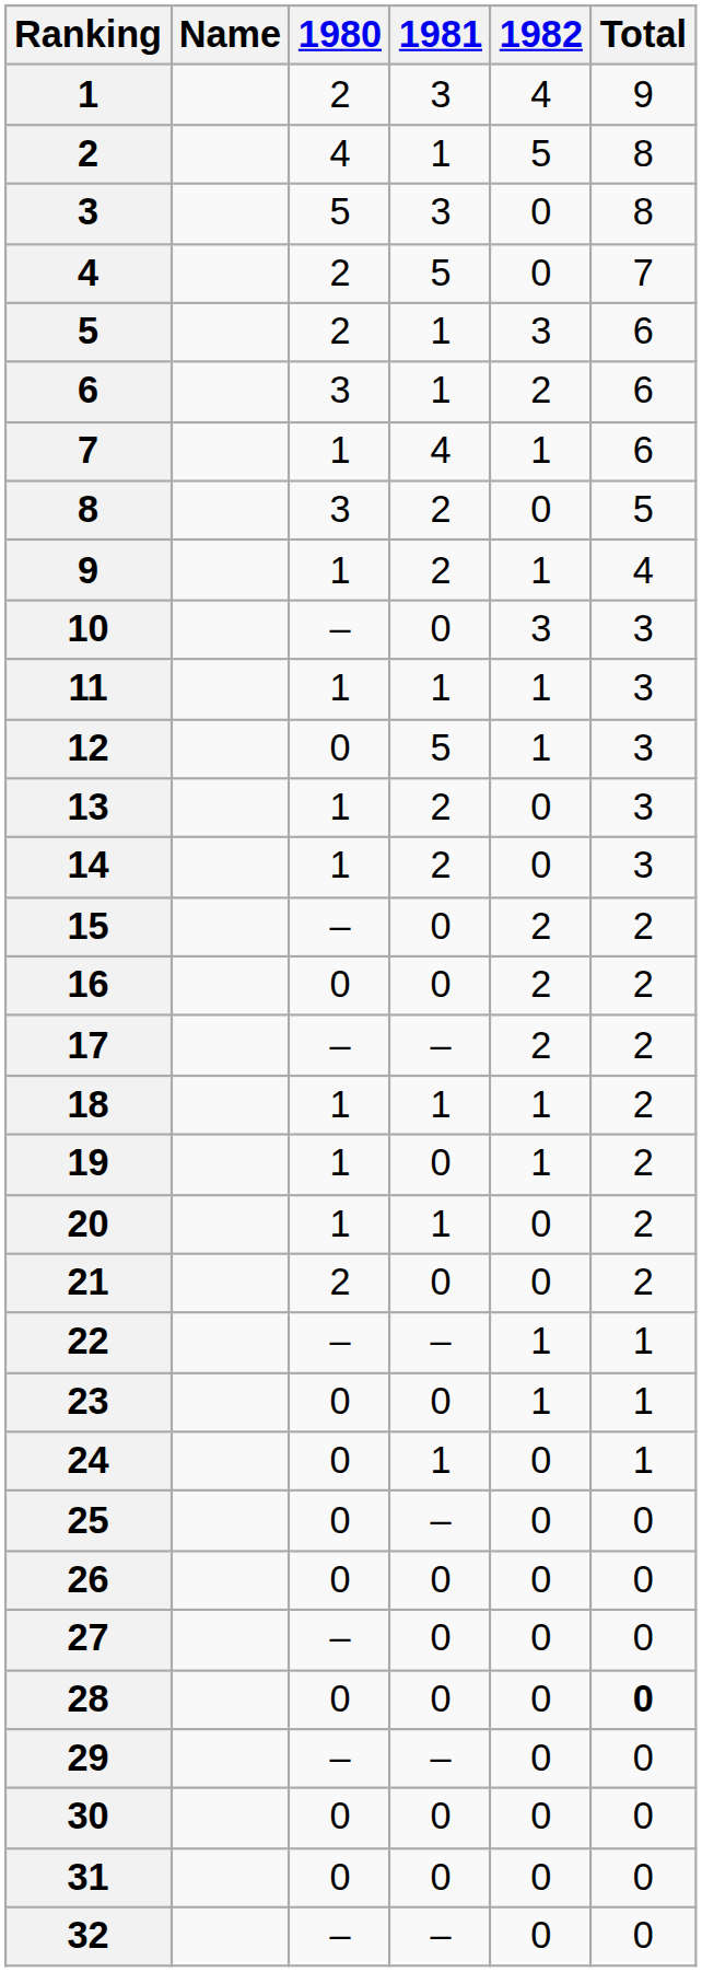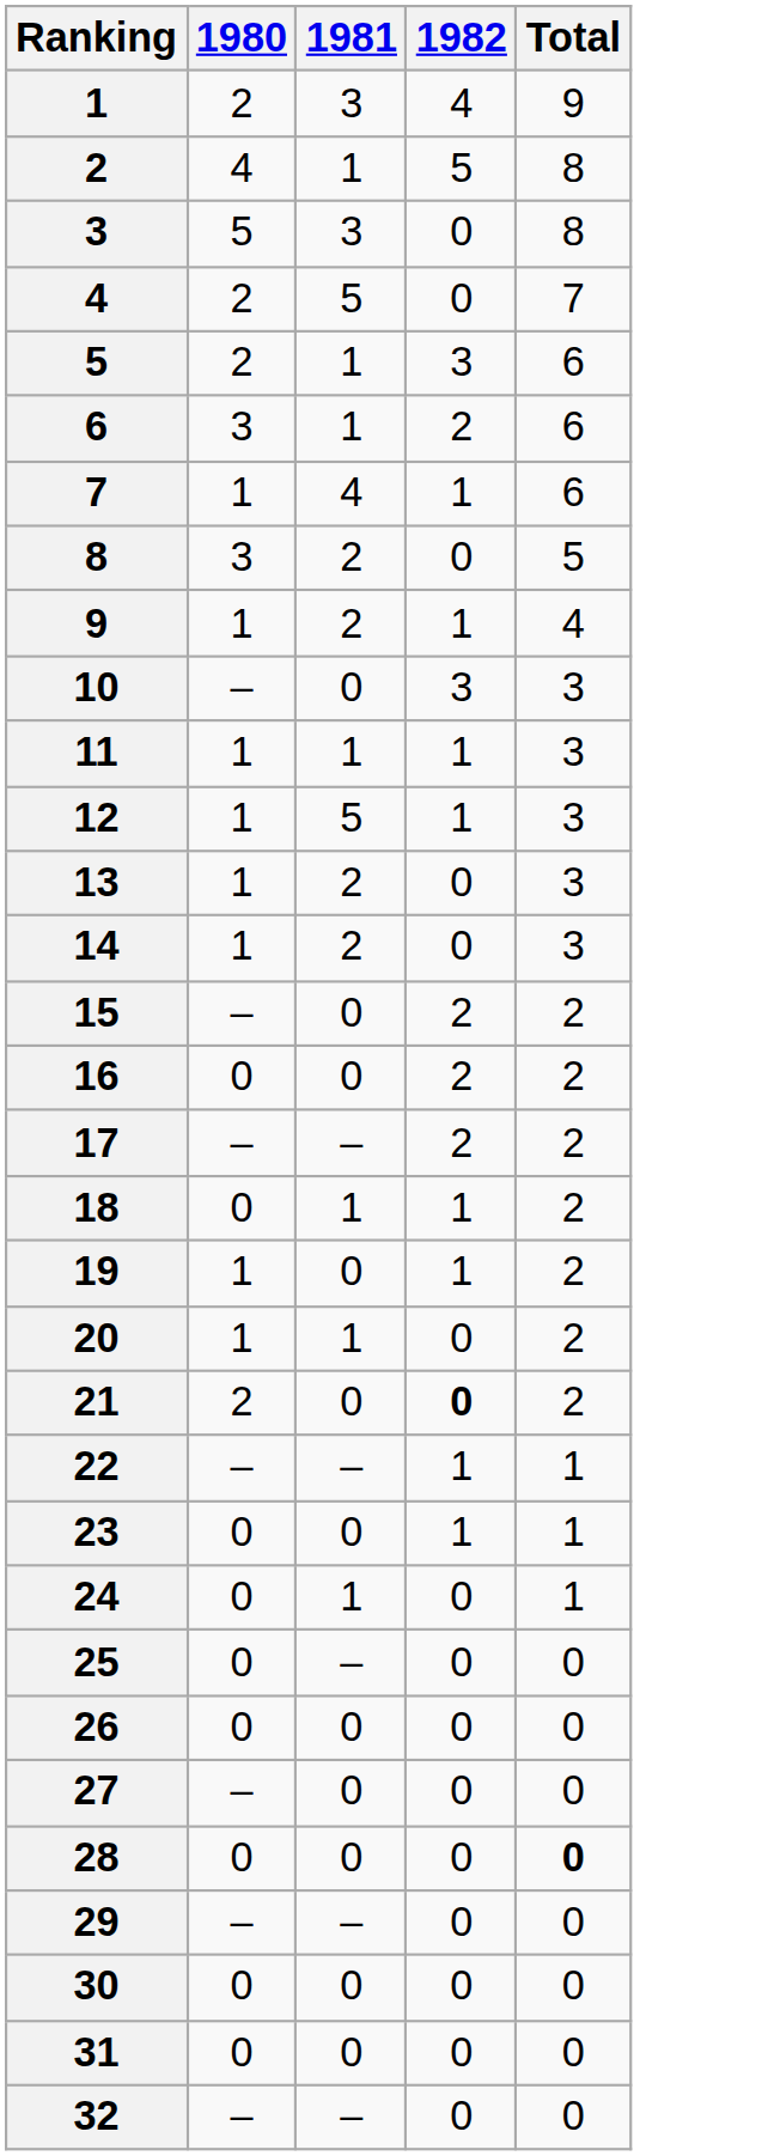- column: Name
12 | 1980: 0 -> 1
18 | 1980: 1 -> 0
21 | 1982: normal -> bold
